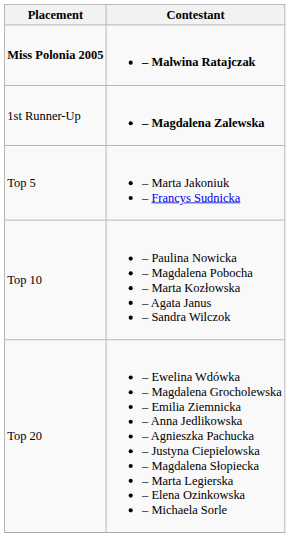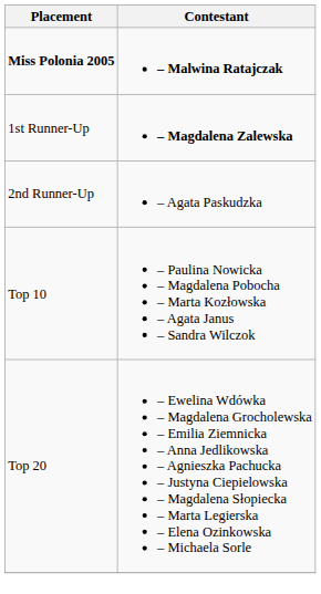+ row: 2nd Runner-Up | – Agata Paskudzka
- row: Top 5 | – Marta Jakoniuk – Francys Sudnicka
